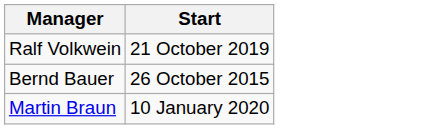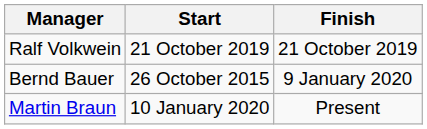+ column: Finish | 21 October 2019 | 9 January 2020 | Present
